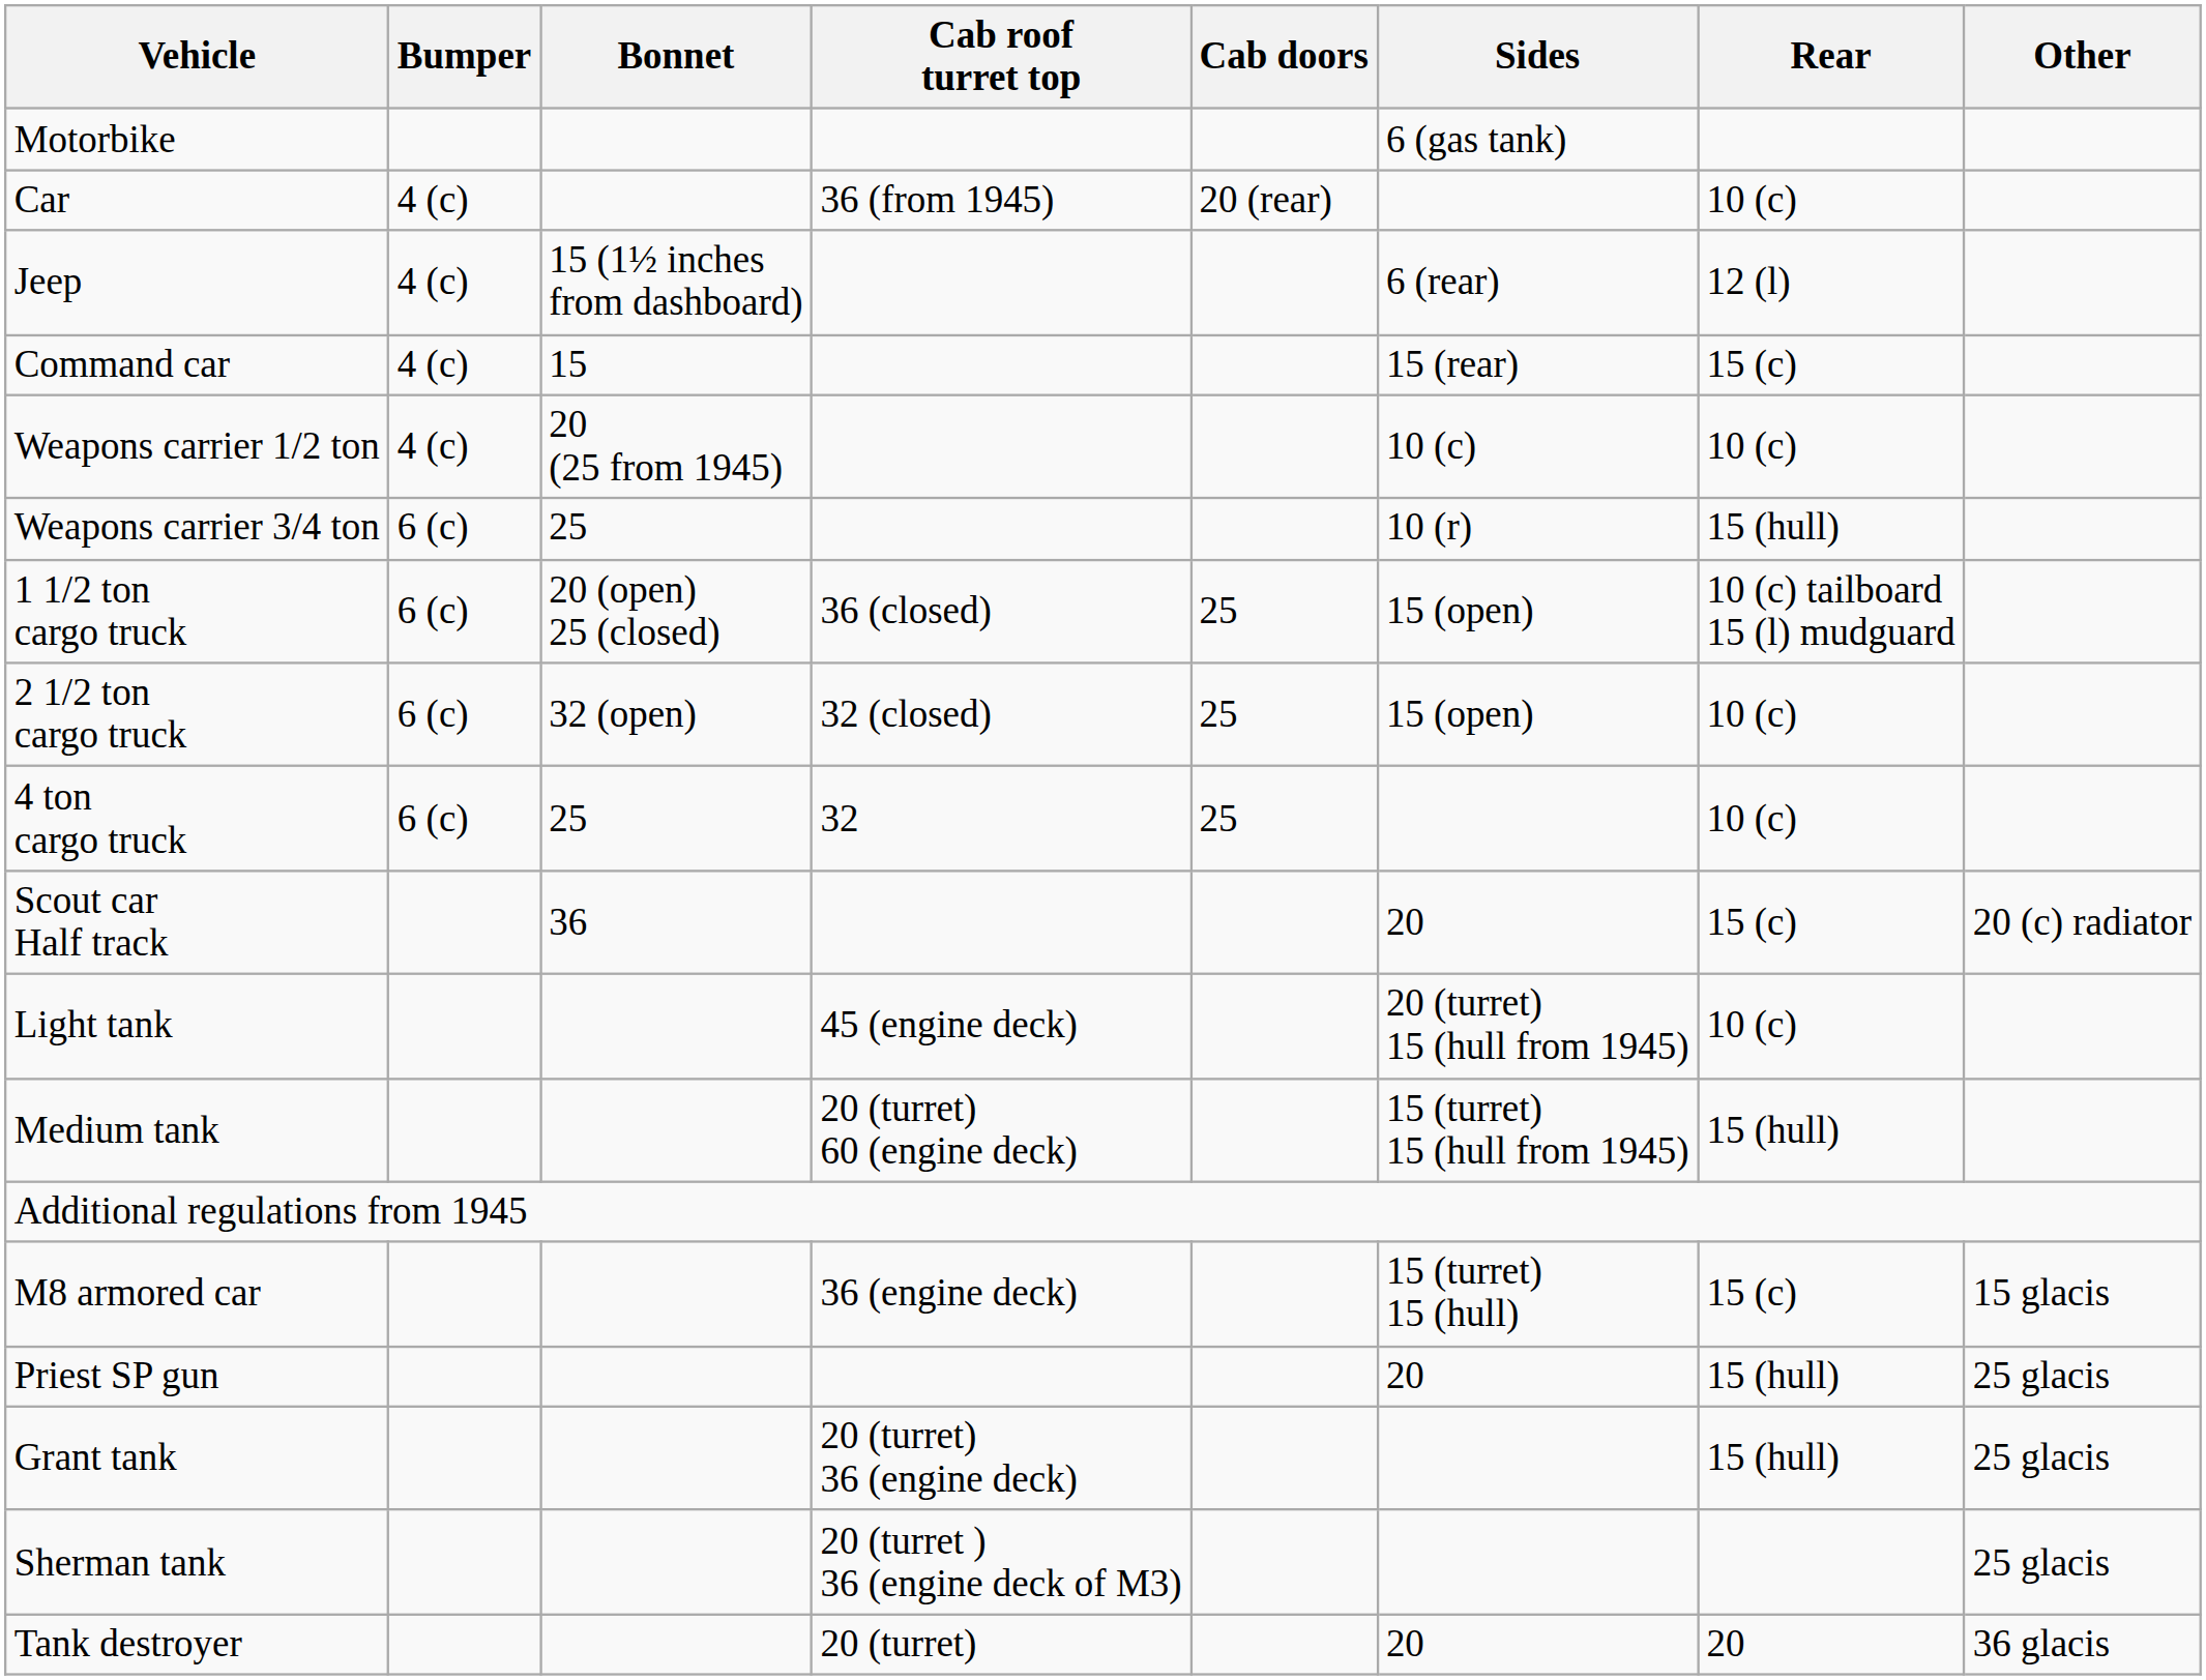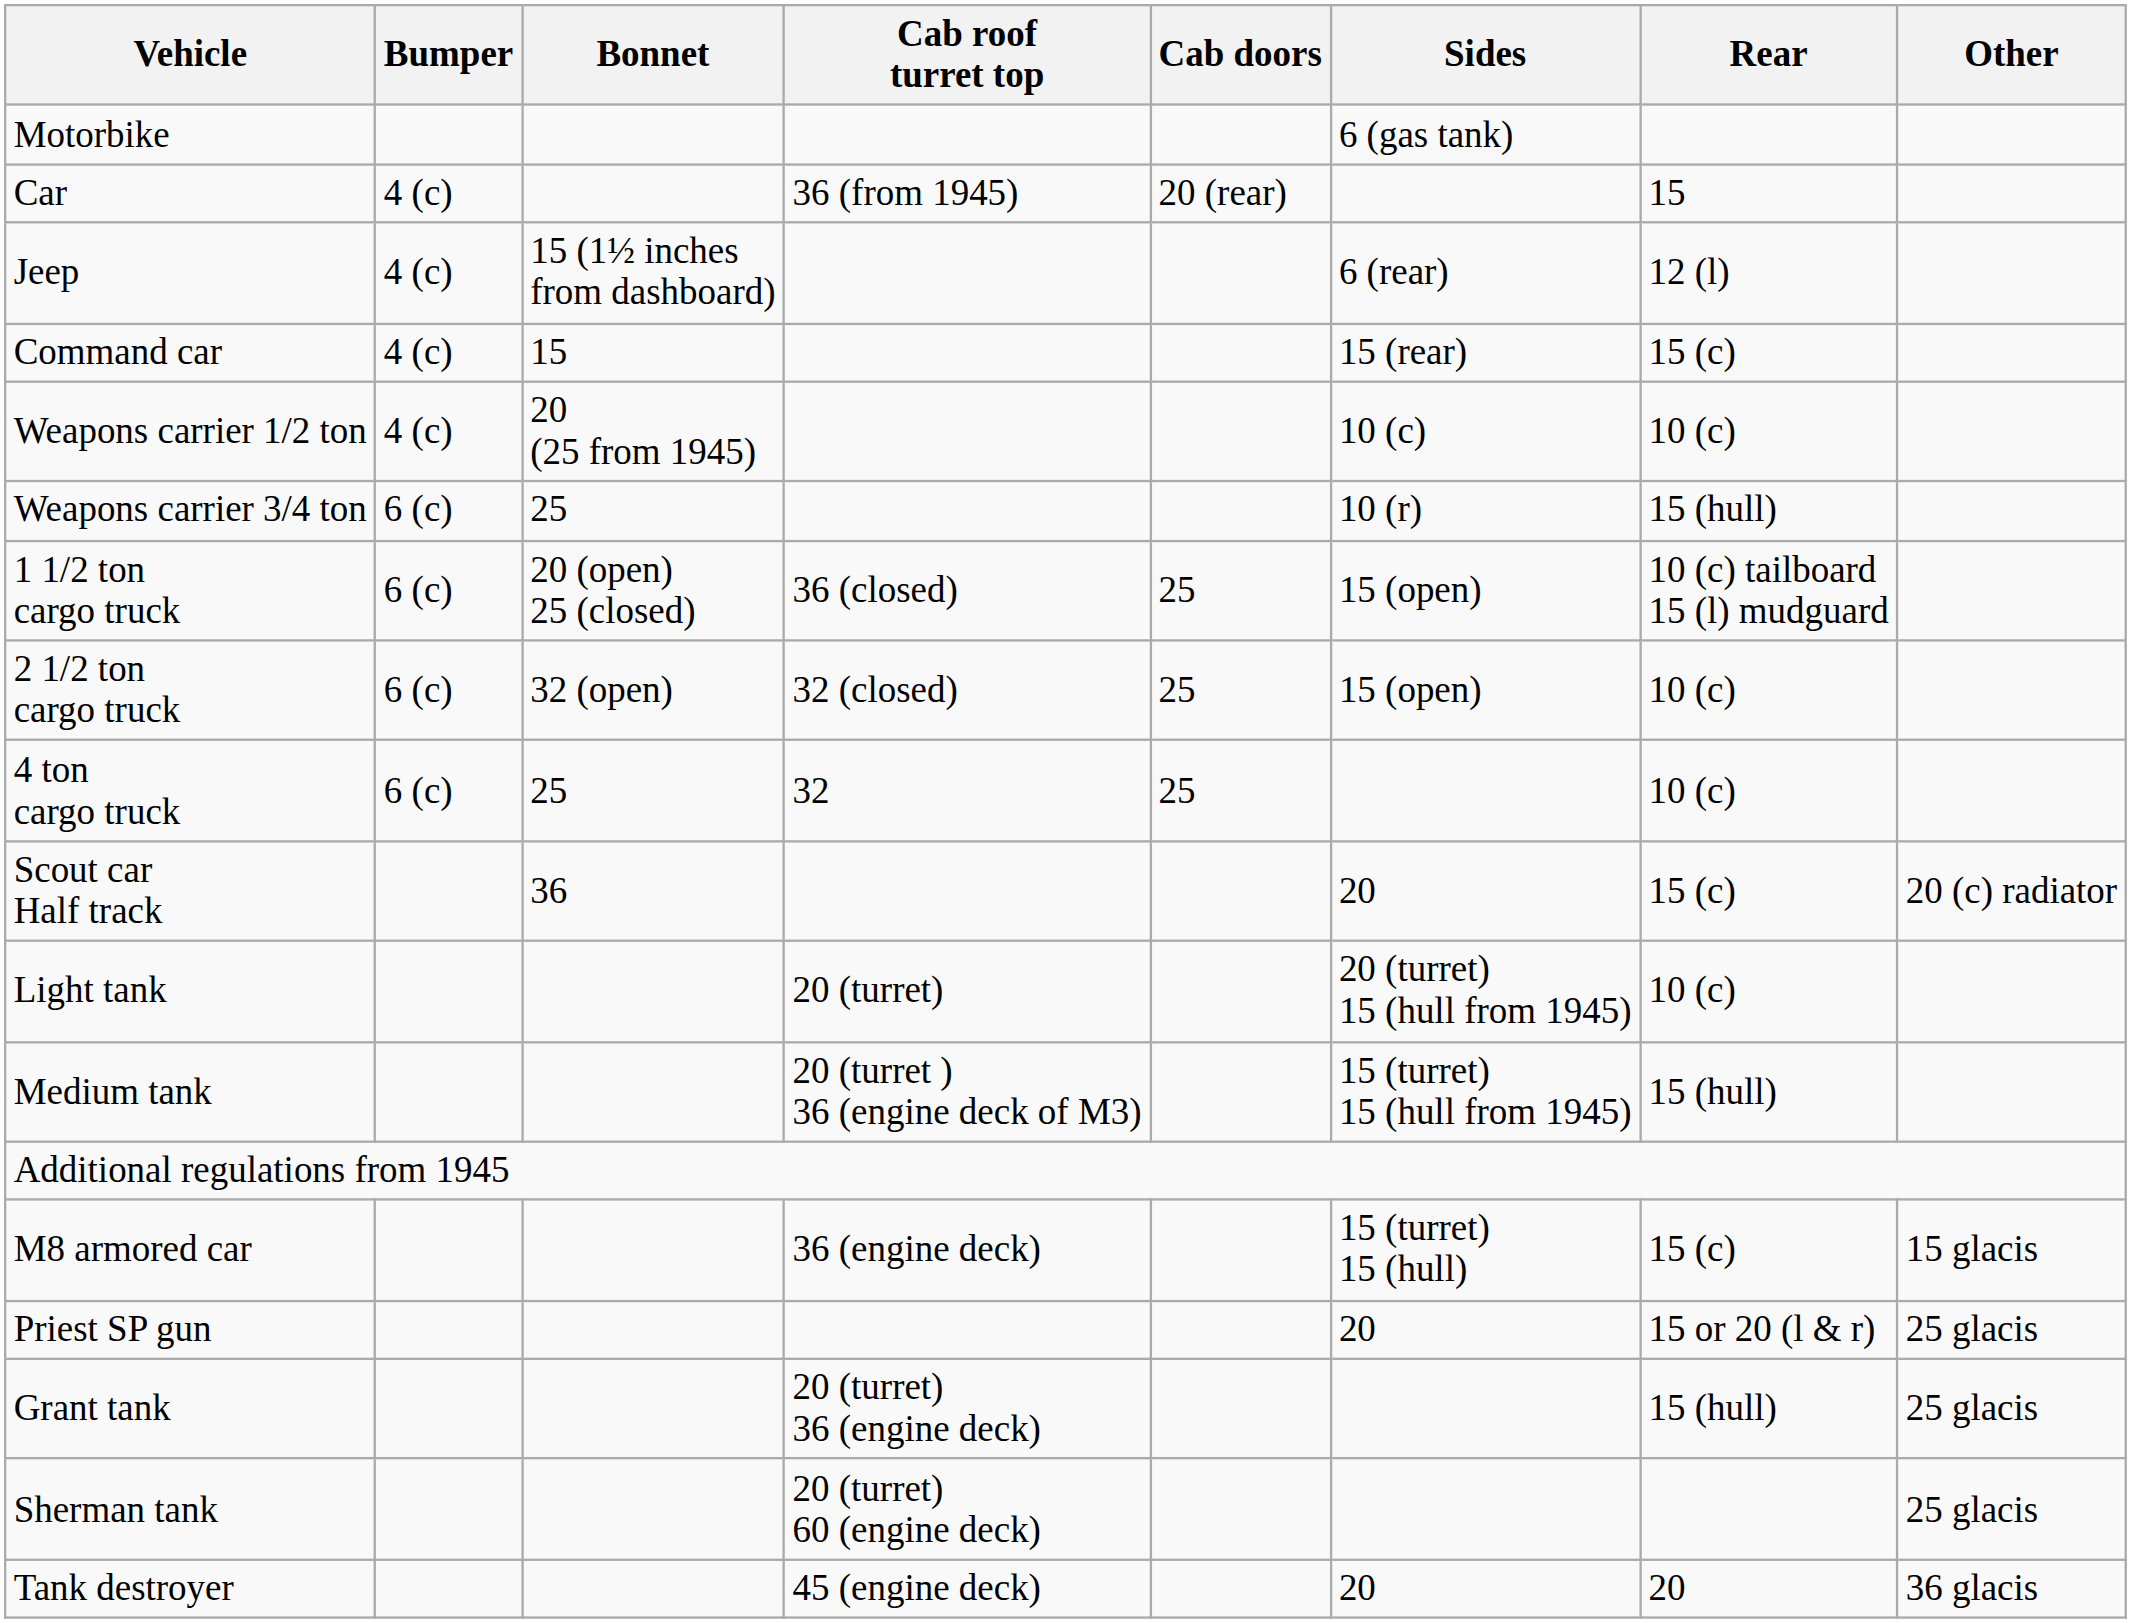Car | Rear: 10 (c) -> 15
Light tank | Cab roof turret top: 45 (engine deck) -> 20 (turret)
Medium tank | Cab roof turret top: 20 (turret) 60 (engine deck) -> 20 (turret ) 36 (engine deck of M3)
Priest SP gun | Rear: 15 (hull) -> 15 or 20 (l & r)
Sherman tank | Cab roof turret top: 20 (turret ) 36 (engine deck of M3) -> 20 (turret) 60 (engine deck)
Tank destroyer | Cab roof turret top: 20 (turret) -> 45 (engine deck)
